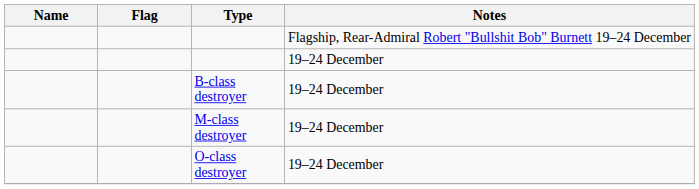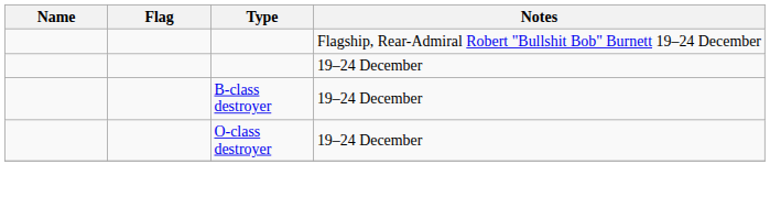- row: M-class destroyer | 19–24 December
